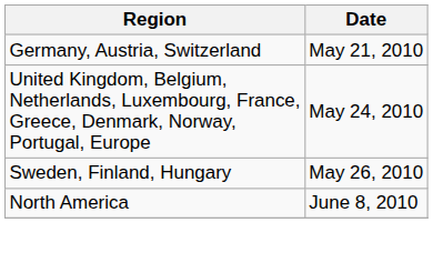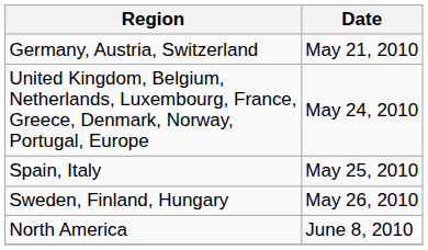+ row: Spain, Italy | May 25, 2010
